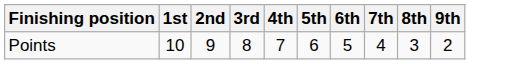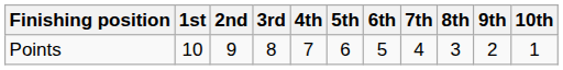+ column: 10th | 1
